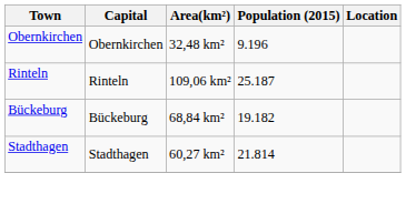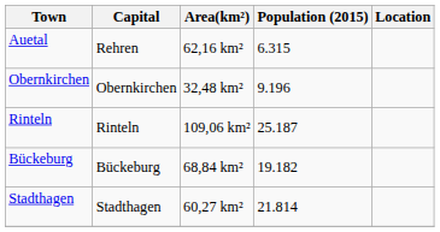+ row: Auetal | Rehren | 62,16 km² | 6.315
